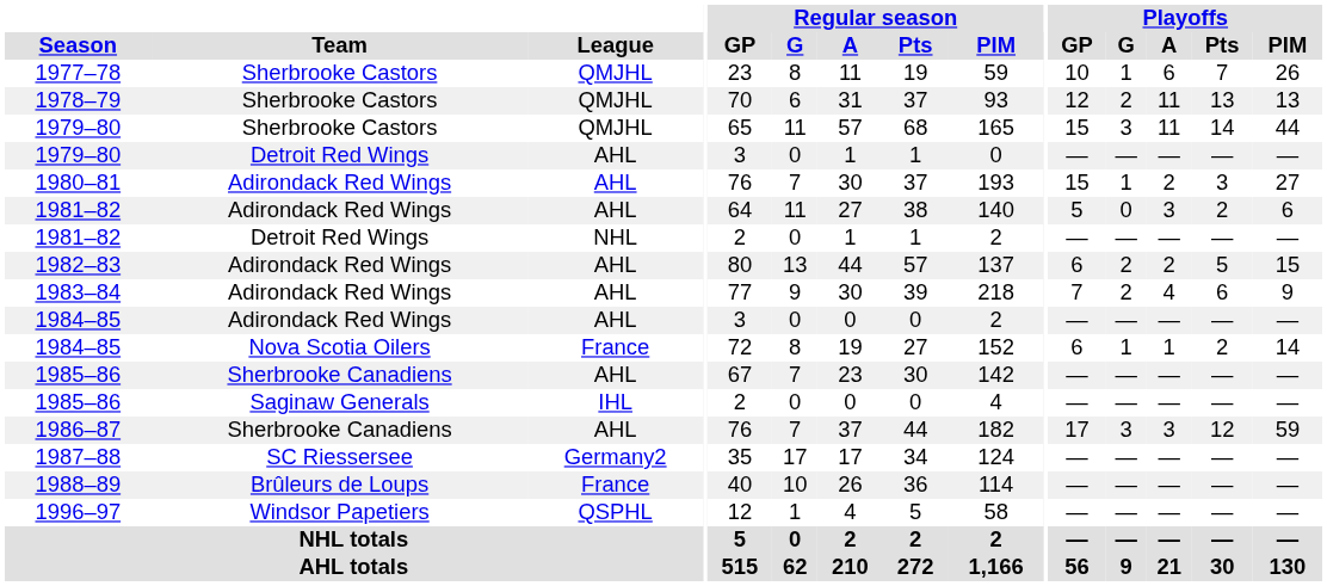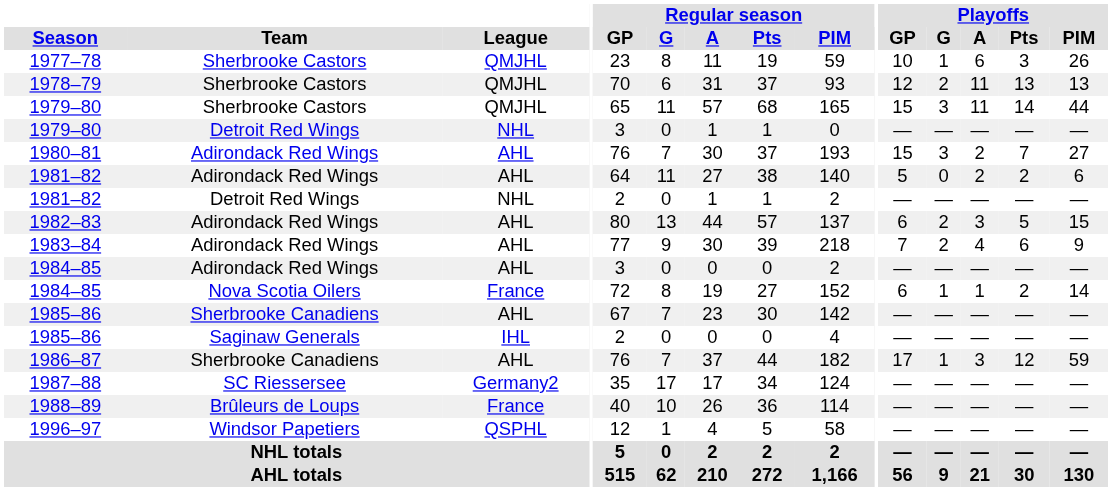1977–78 | Playoffs / Pts: 7 -> 3
1979–80 / Detroit Red Wings | League: AHL -> NHL
1980–81 | Playoffs / G: 1 -> 3
1980–81 | Playoffs / Pts: 3 -> 7
1981–82 / Adirondack Red Wings | Playoffs / A: 3 -> 2
1982–83 | Playoffs / A: 2 -> 3
1986–87 | Playoffs / G: 3 -> 1
